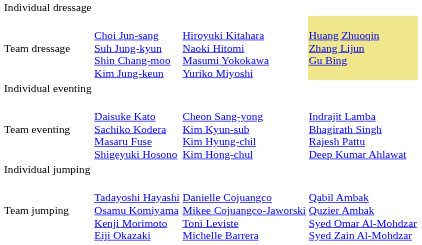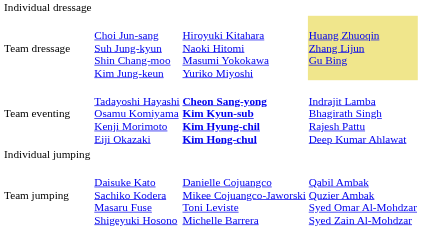- row: Individual eventing
Team eventing | column 2: Daisuke Kato Sachiko Kodera Masaru Fuse Shigeyuki Hosono -> Tadayoshi Hayashi Osamu Komiyama Kenji Morimoto Eiji Okazaki
Team eventing | column 3: normal -> bold
Team jumping | column 2: Tadayoshi Hayashi Osamu Komiyama Kenji Morimoto Eiji Okazaki -> Daisuke Kato Sachiko Kodera Masaru Fuse Shigeyuki Hosono
